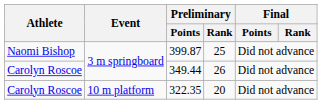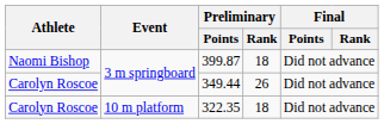399.87 | Preliminary / Rank: 25 -> 18
322.35 | Preliminary / Rank: 20 -> 18
